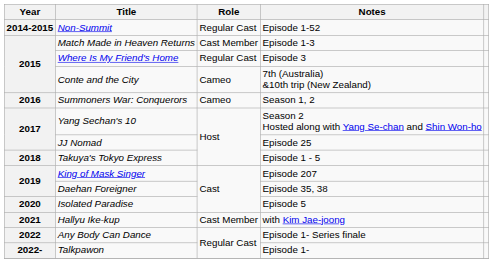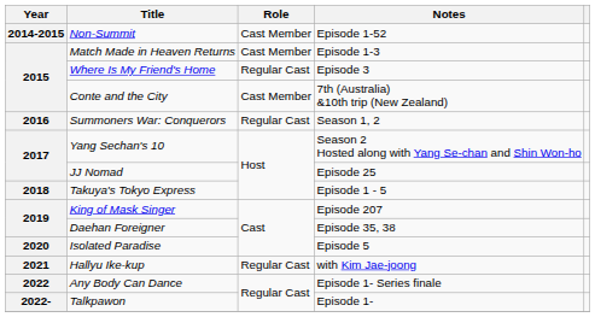Non-Summit | Role: Regular Cast -> Cast Member
Conte and the City | Role: Cameo -> Cast Member
Summoners War: Conquerors | Role: Cameo -> Regular Cast
Hallyu Ike-kup | Role: Cast Member -> Regular Cast
